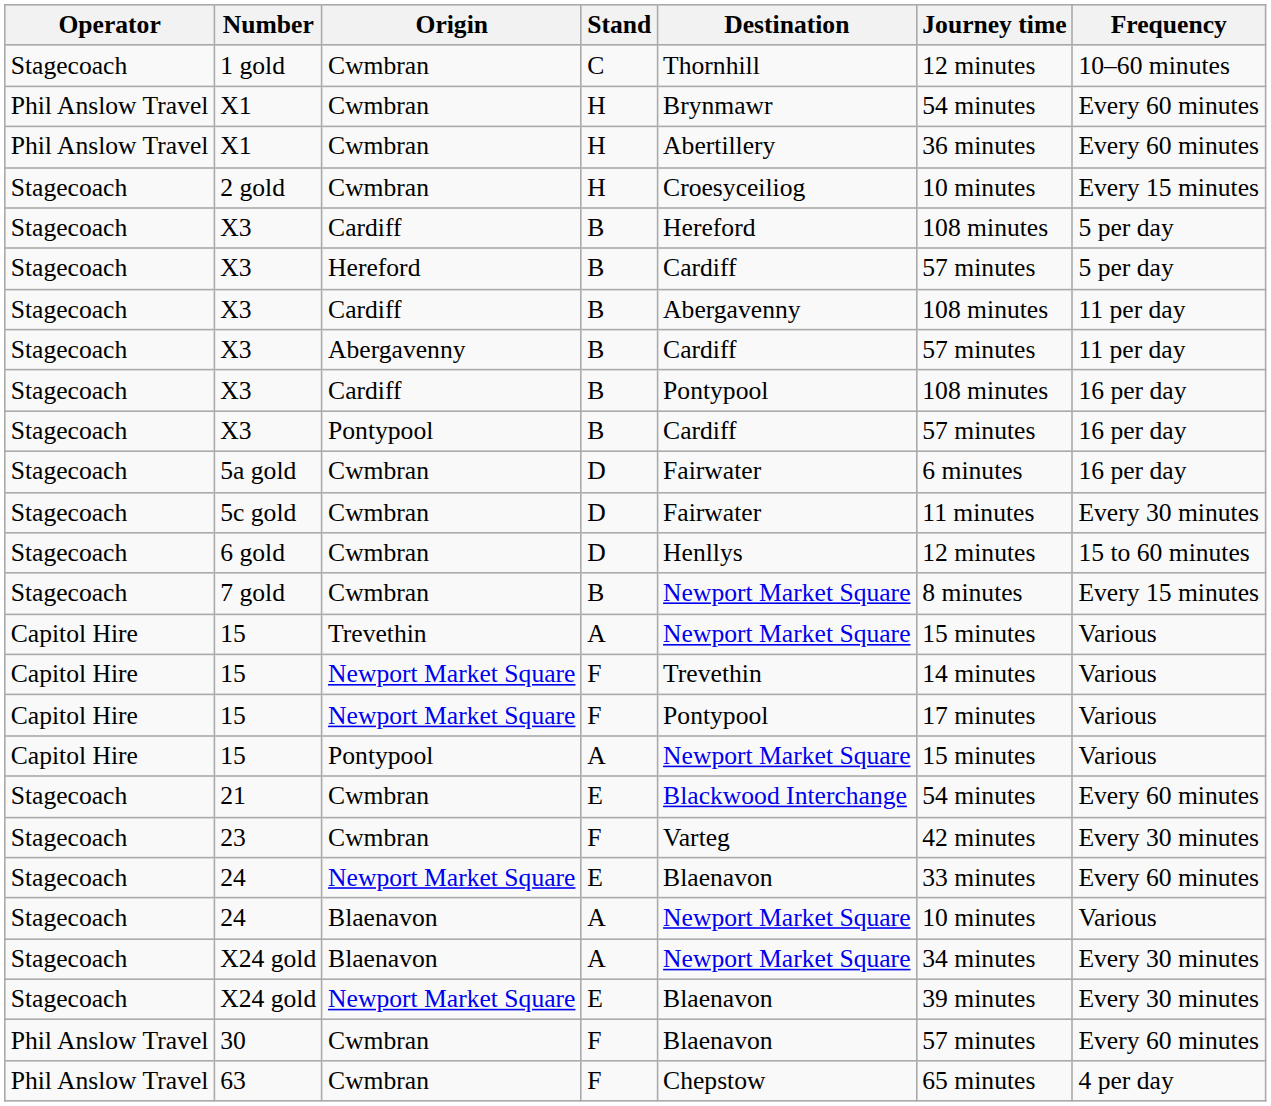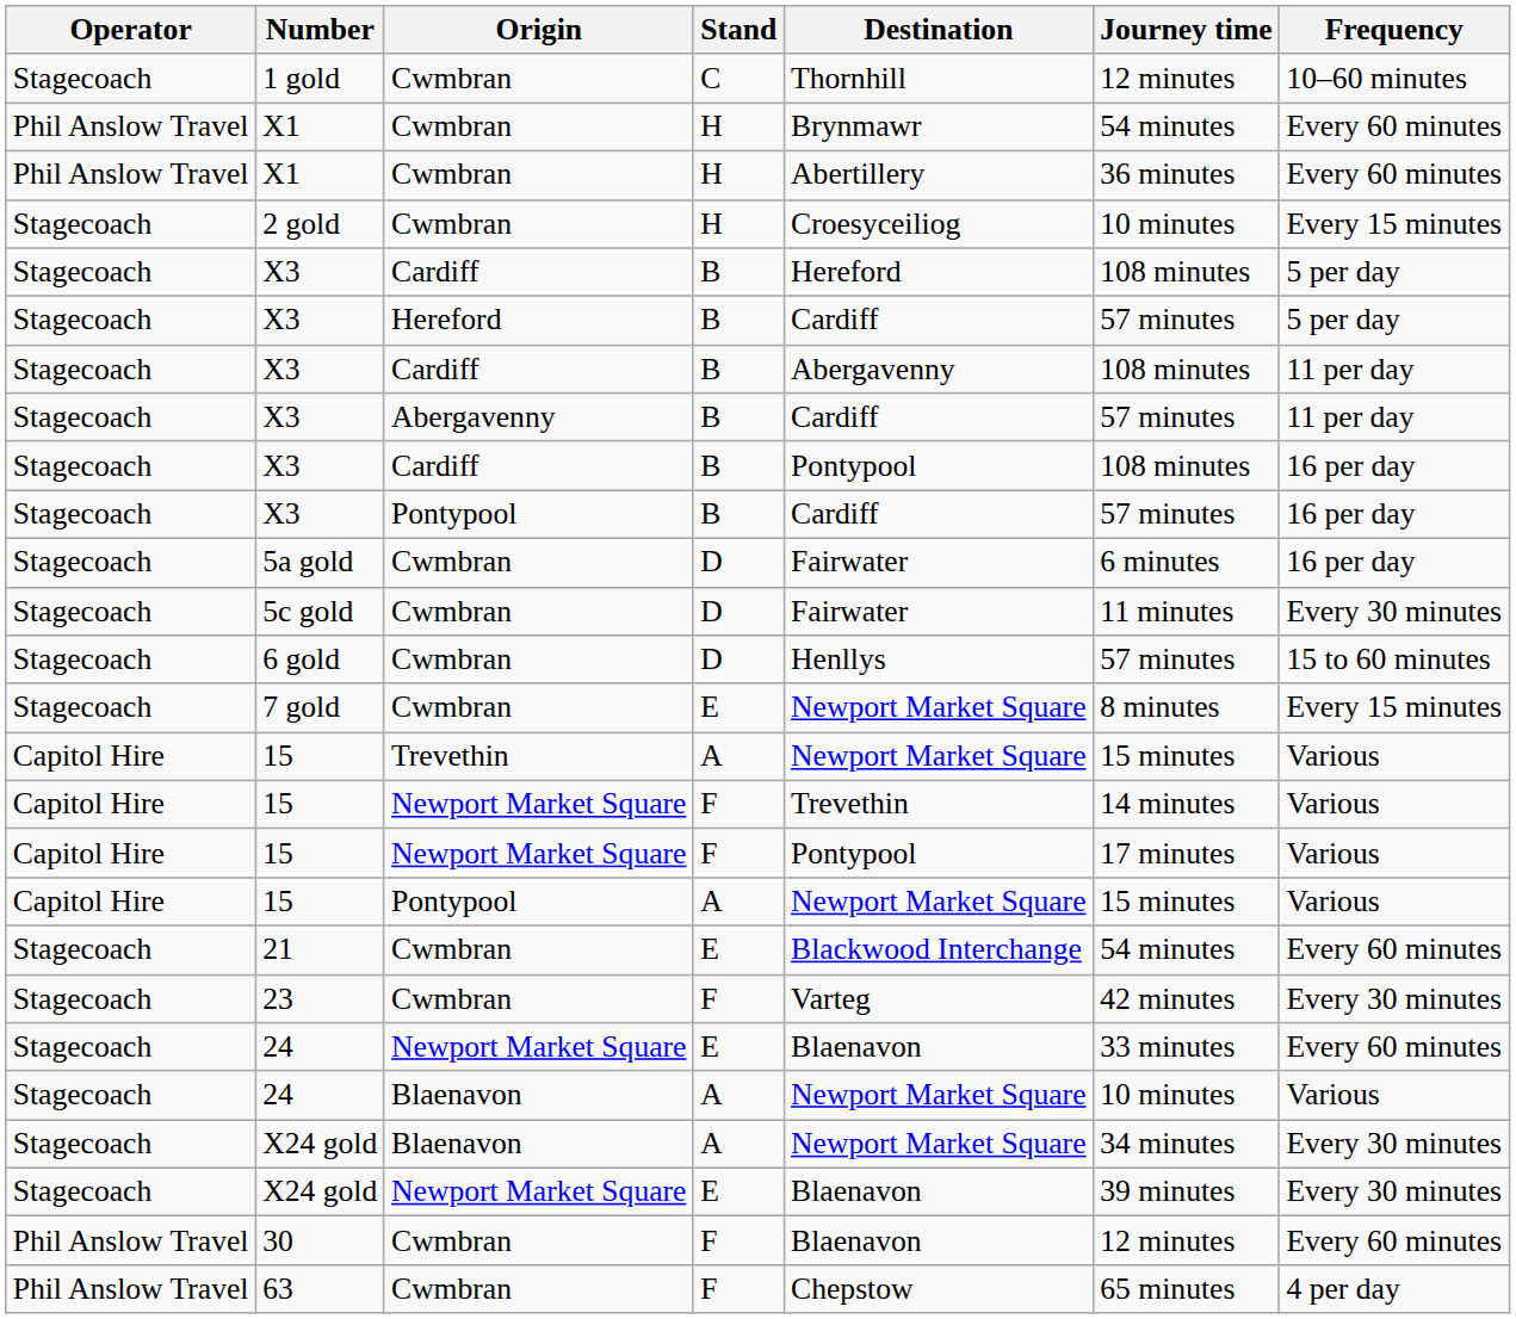6 gold | Journey time: 12 minutes -> 57 minutes
7 gold | Stand: B -> E
30 | Journey time: 57 minutes -> 12 minutes
